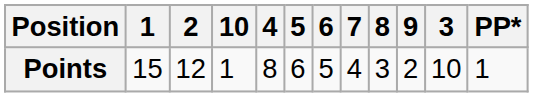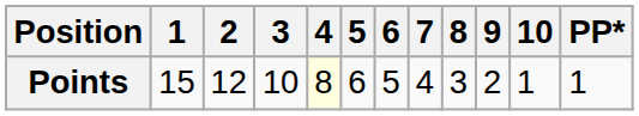columns swapped: 3 <-> 10
Points | 4: no background -> lightyellow background
